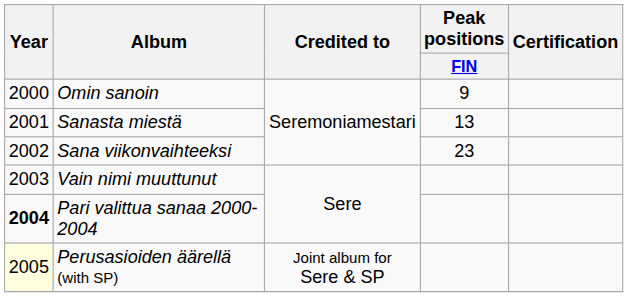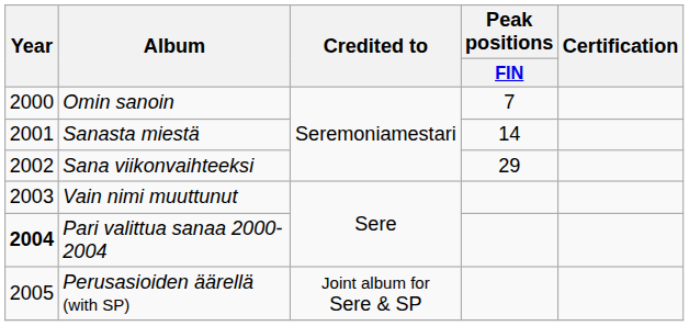Omin sanoin | Peak positions / FIN: 9 -> 7
Sanasta miestä | Peak positions / FIN: 13 -> 14
Sana viikonvaihteeksi | Peak positions / FIN: 23 -> 29
Perusasioiden äärellä (with SP) | Year: lightyellow background -> no background
